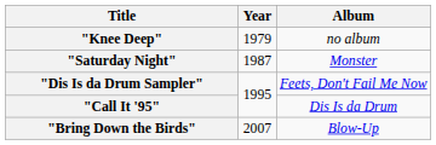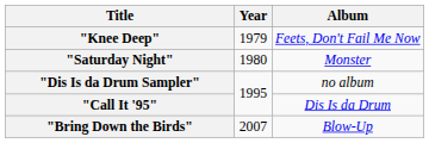"Knee Deep" | Album: no album -> Feets, Don't Fail Me Now
"Saturday Night" | Year: 1987 -> 1980
"Dis Is da Drum Sampler" | Album: Feets, Don't Fail Me Now -> no album
